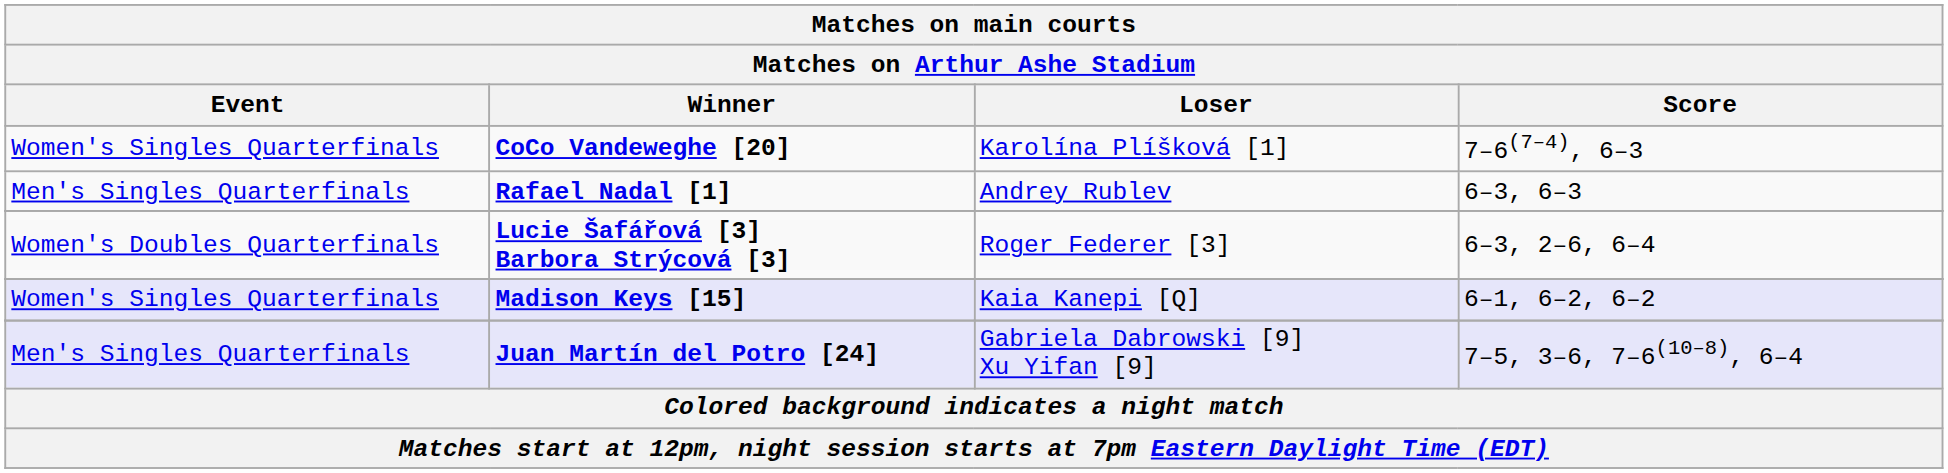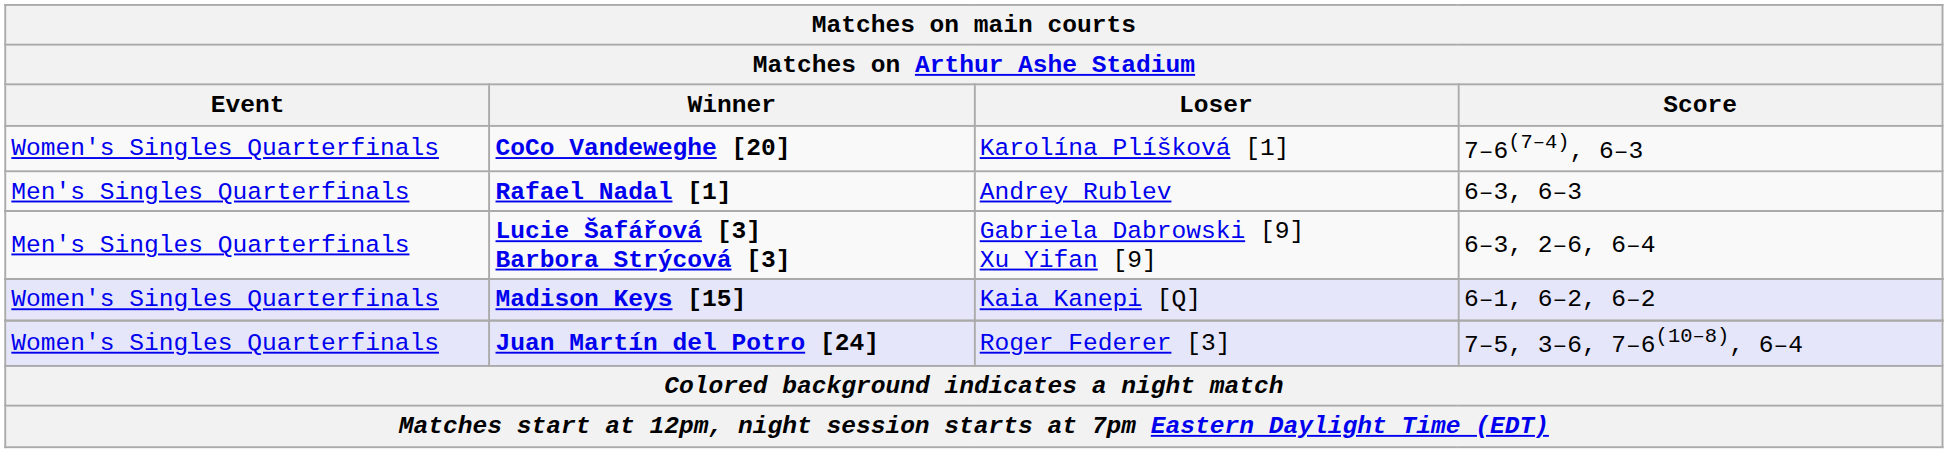Lucie Šafářová [3] Barbora Strýcová [3] | Matches on main courts / Event: Women's Doubles Quarterfinals -> Men's Singles Quarterfinals
Lucie Šafářová [3] Barbora Strýcová [3] | Matches on main courts / Loser: Roger Federer [3] -> Gabriela Dabrowski [9] Xu Yifan [9]
Juan Martín del Potro [24] | Matches on main courts / Event: Men's Singles Quarterfinals -> Women's Singles Quarterfinals
Juan Martín del Potro [24] | Matches on main courts / Loser: Gabriela Dabrowski [9] Xu Yifan [9] -> Roger Federer [3]
